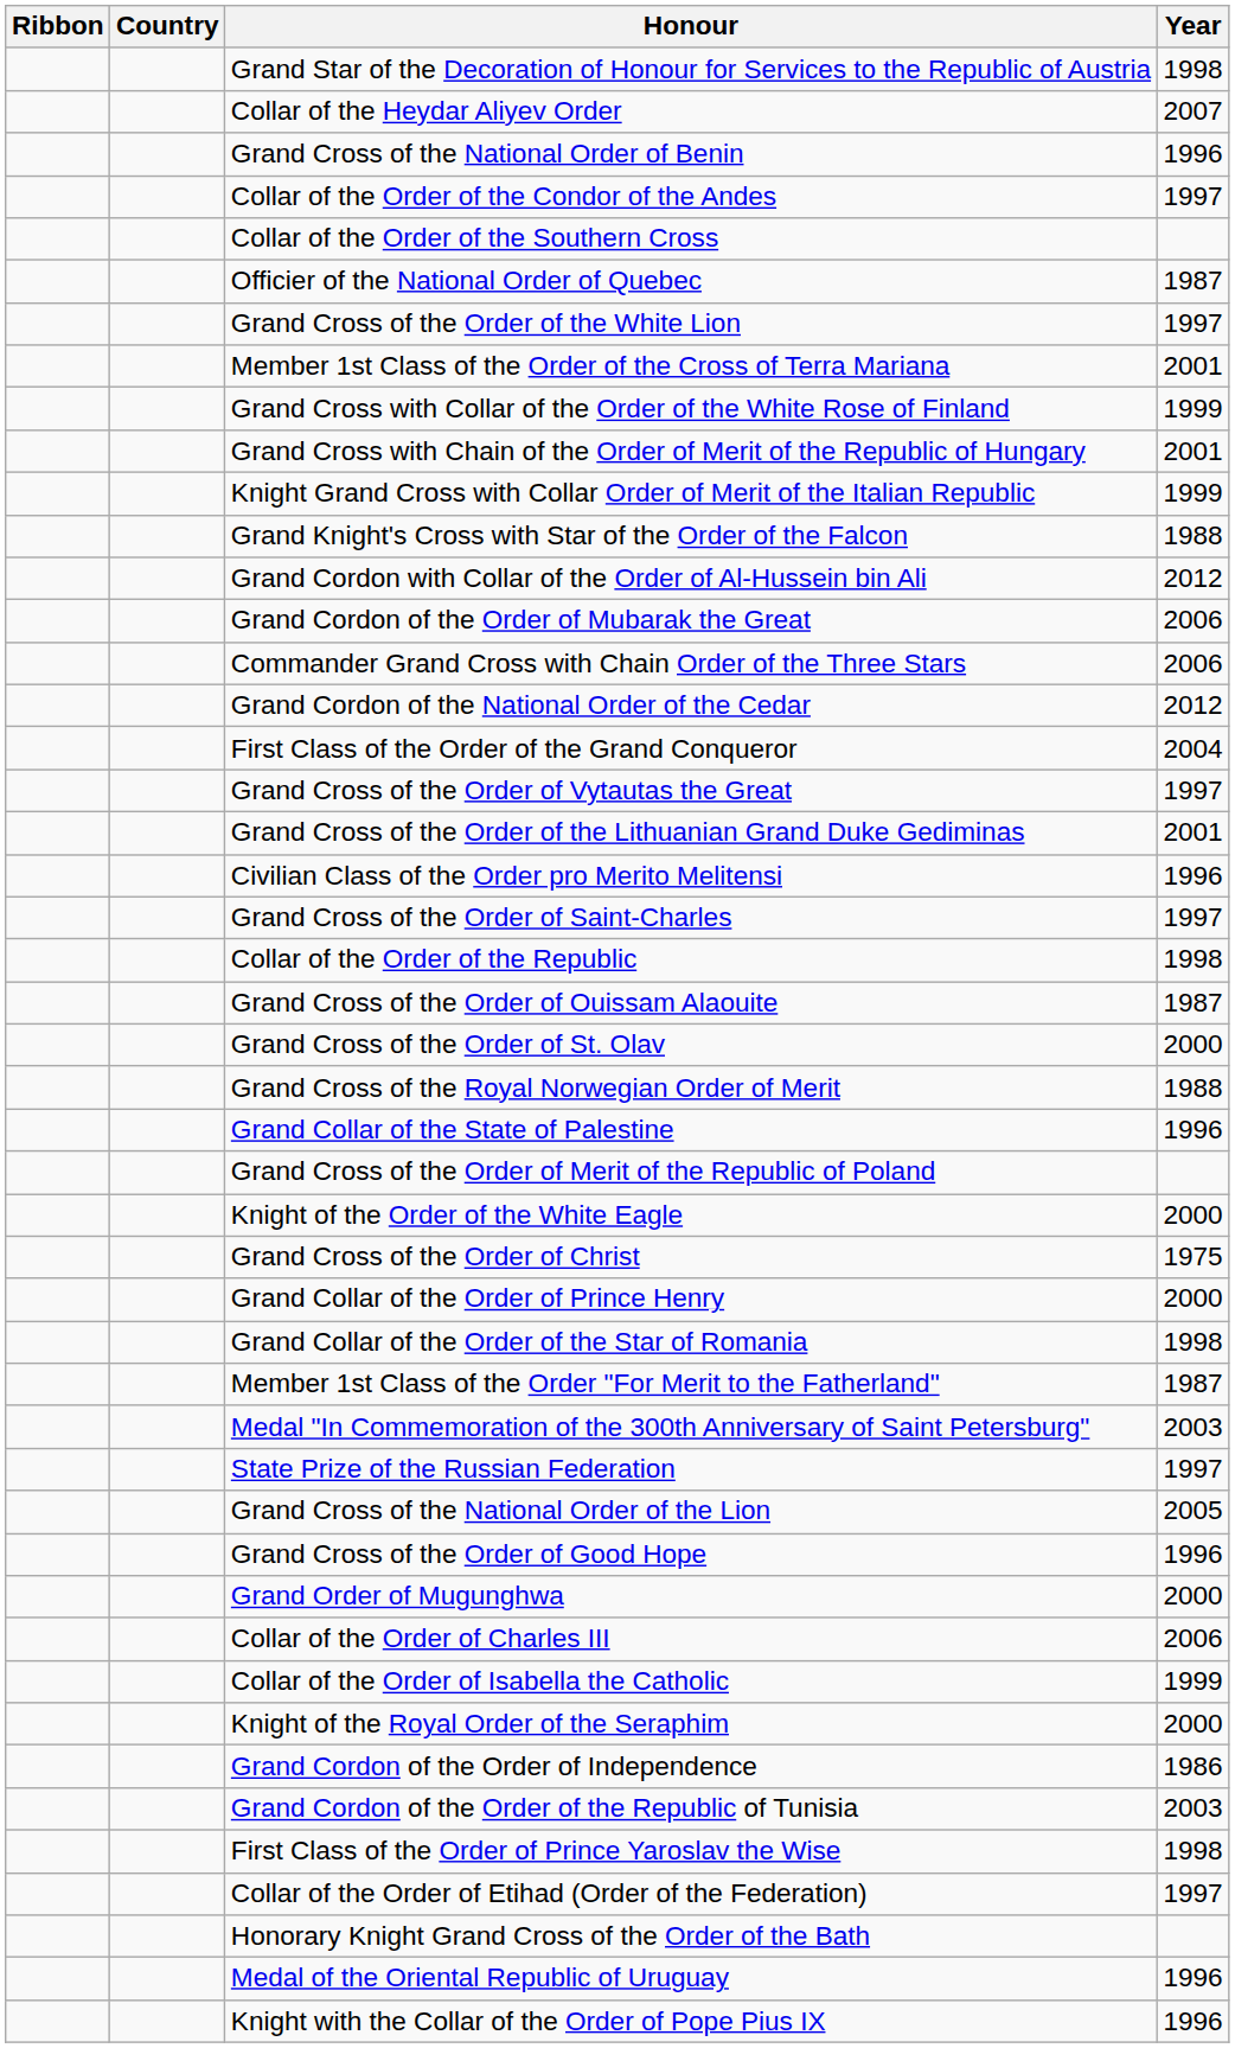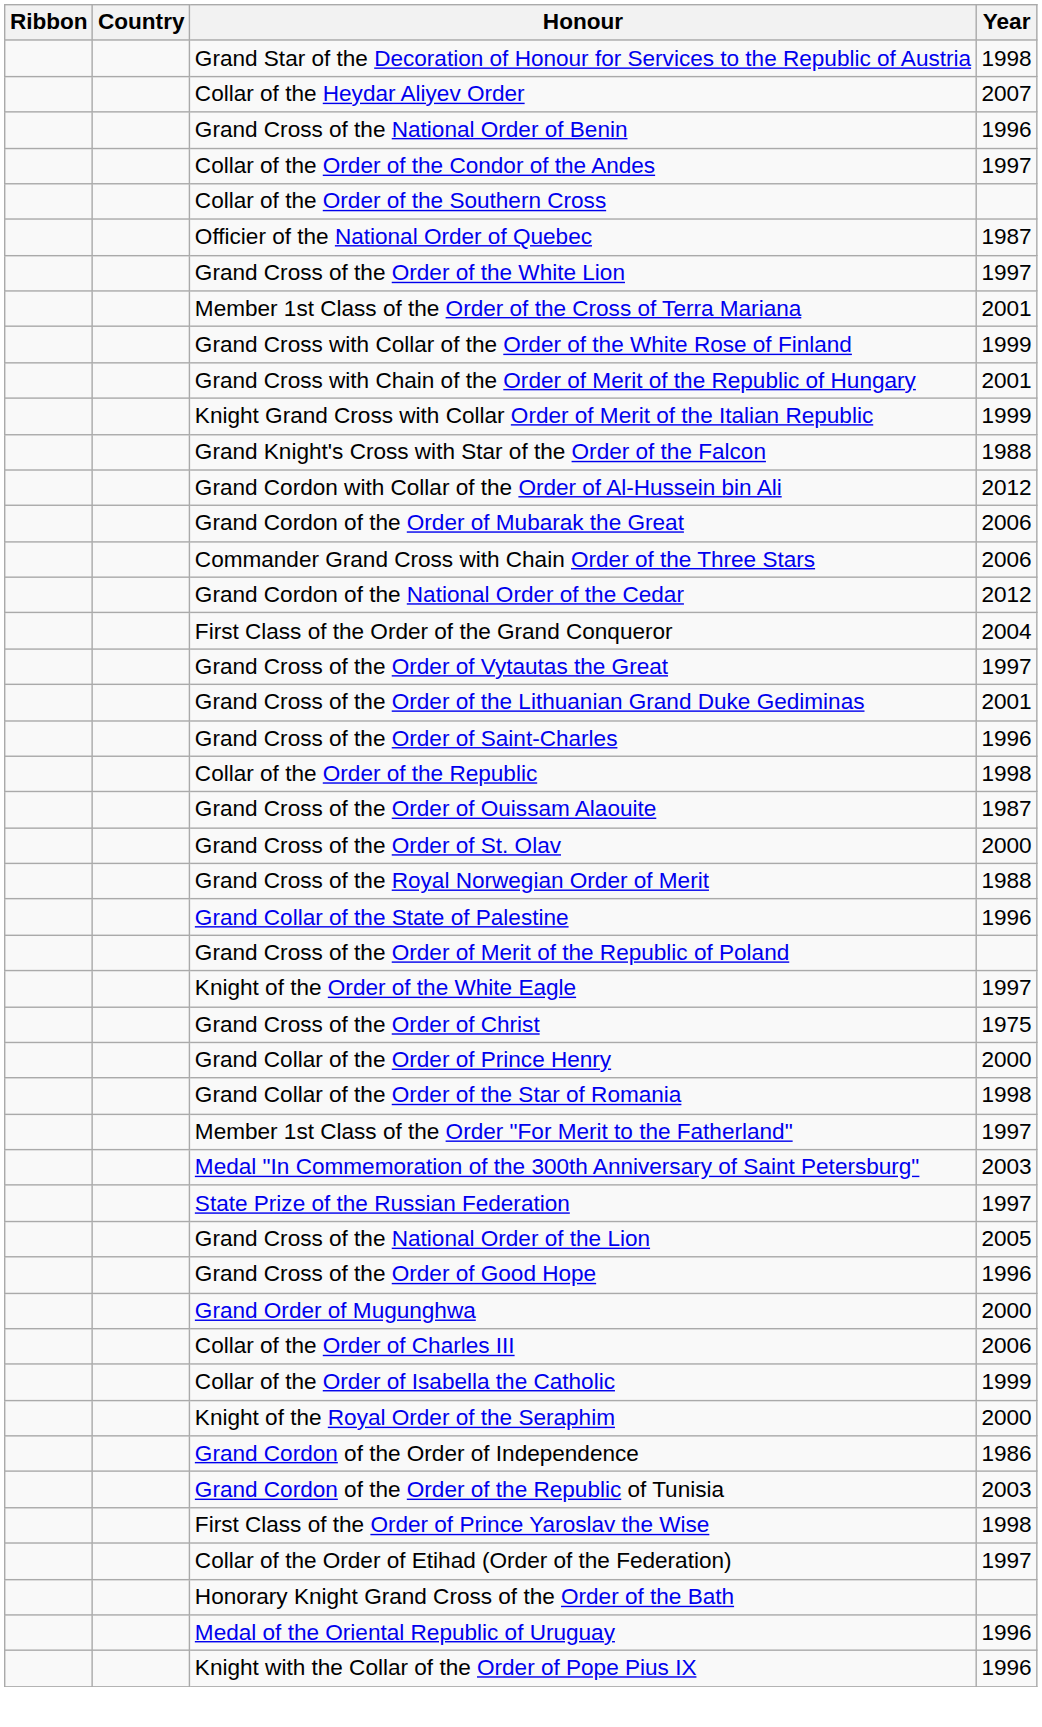- row: Civilian Class of the Order pro Merito Melitensi | 1996
Grand Cross of the Order of Saint-Charles | Year: 1997 -> 1996
Knight of the Order of the White Eagle | Year: 2000 -> 1997
Member 1st Class of the Order "For Merit to the Fatherland" | Year: 1987 -> 1997
